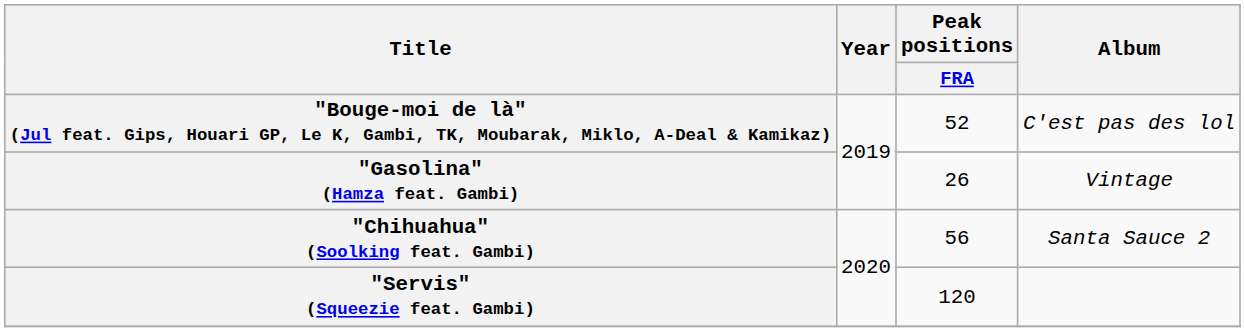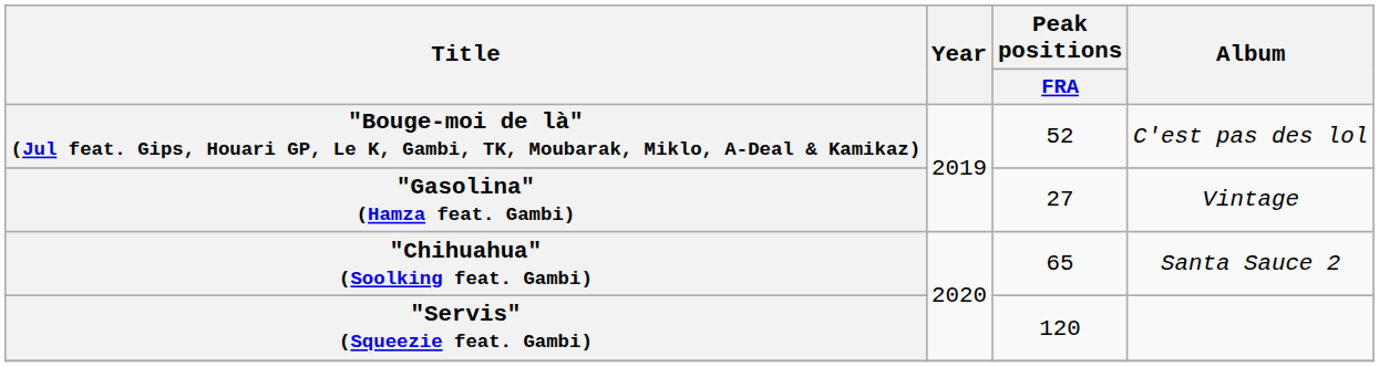"Gasolina" (Hamza feat. Gambi) | Peak positions / FRA: 26 -> 27
"Chihuahua" (Soolking feat. Gambi) | Peak positions / FRA: 56 -> 65
